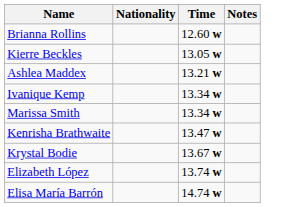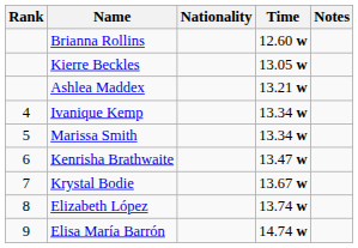+ column: Rank | 4 | 5 | 6 | 7 | 8 | 9
